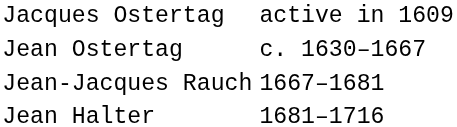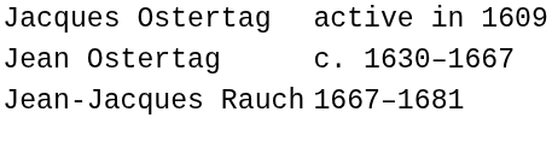- row: Jean Halter | 1681–1716
